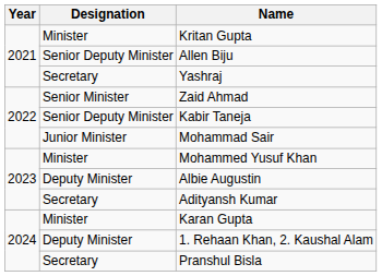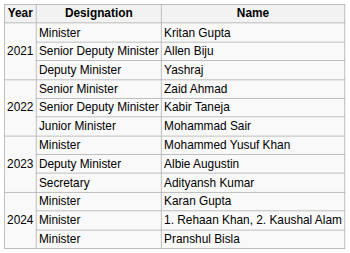Yashraj | Designation: Secretary -> Deputy Minister
1. Rehaan Khan, 2. Kaushal Alam | Designation: Deputy Minister -> Minister
Pranshul Bisla | Designation: Secretary -> Minister
